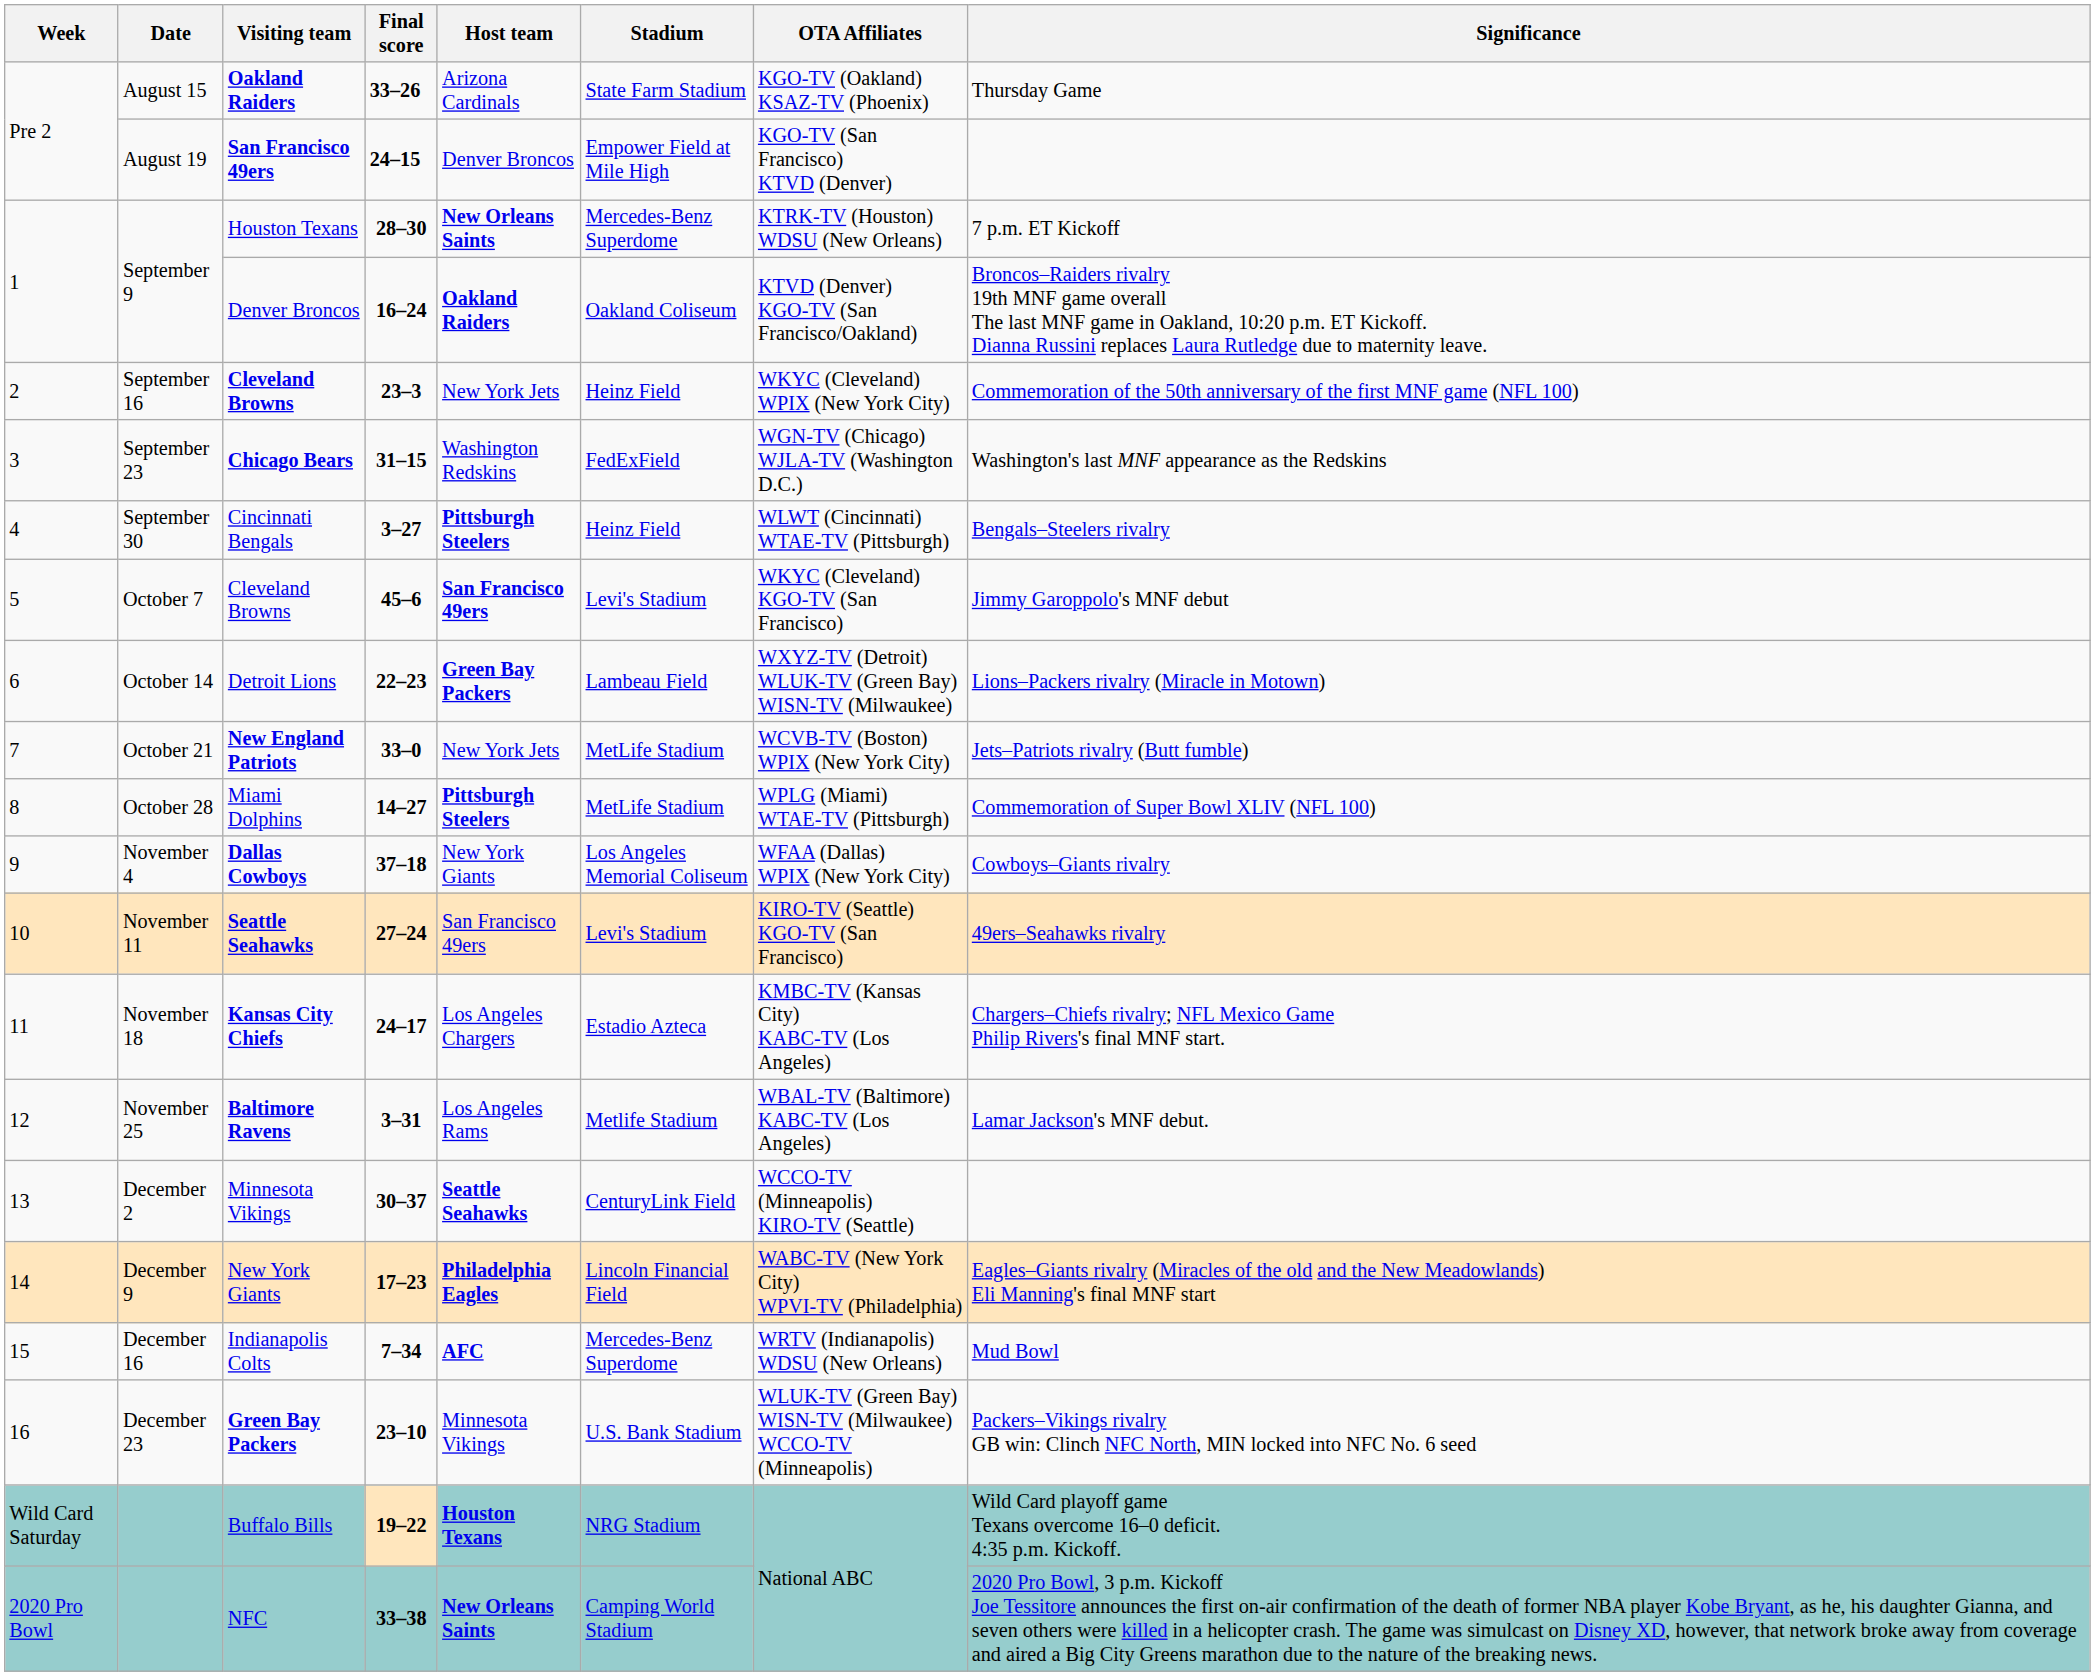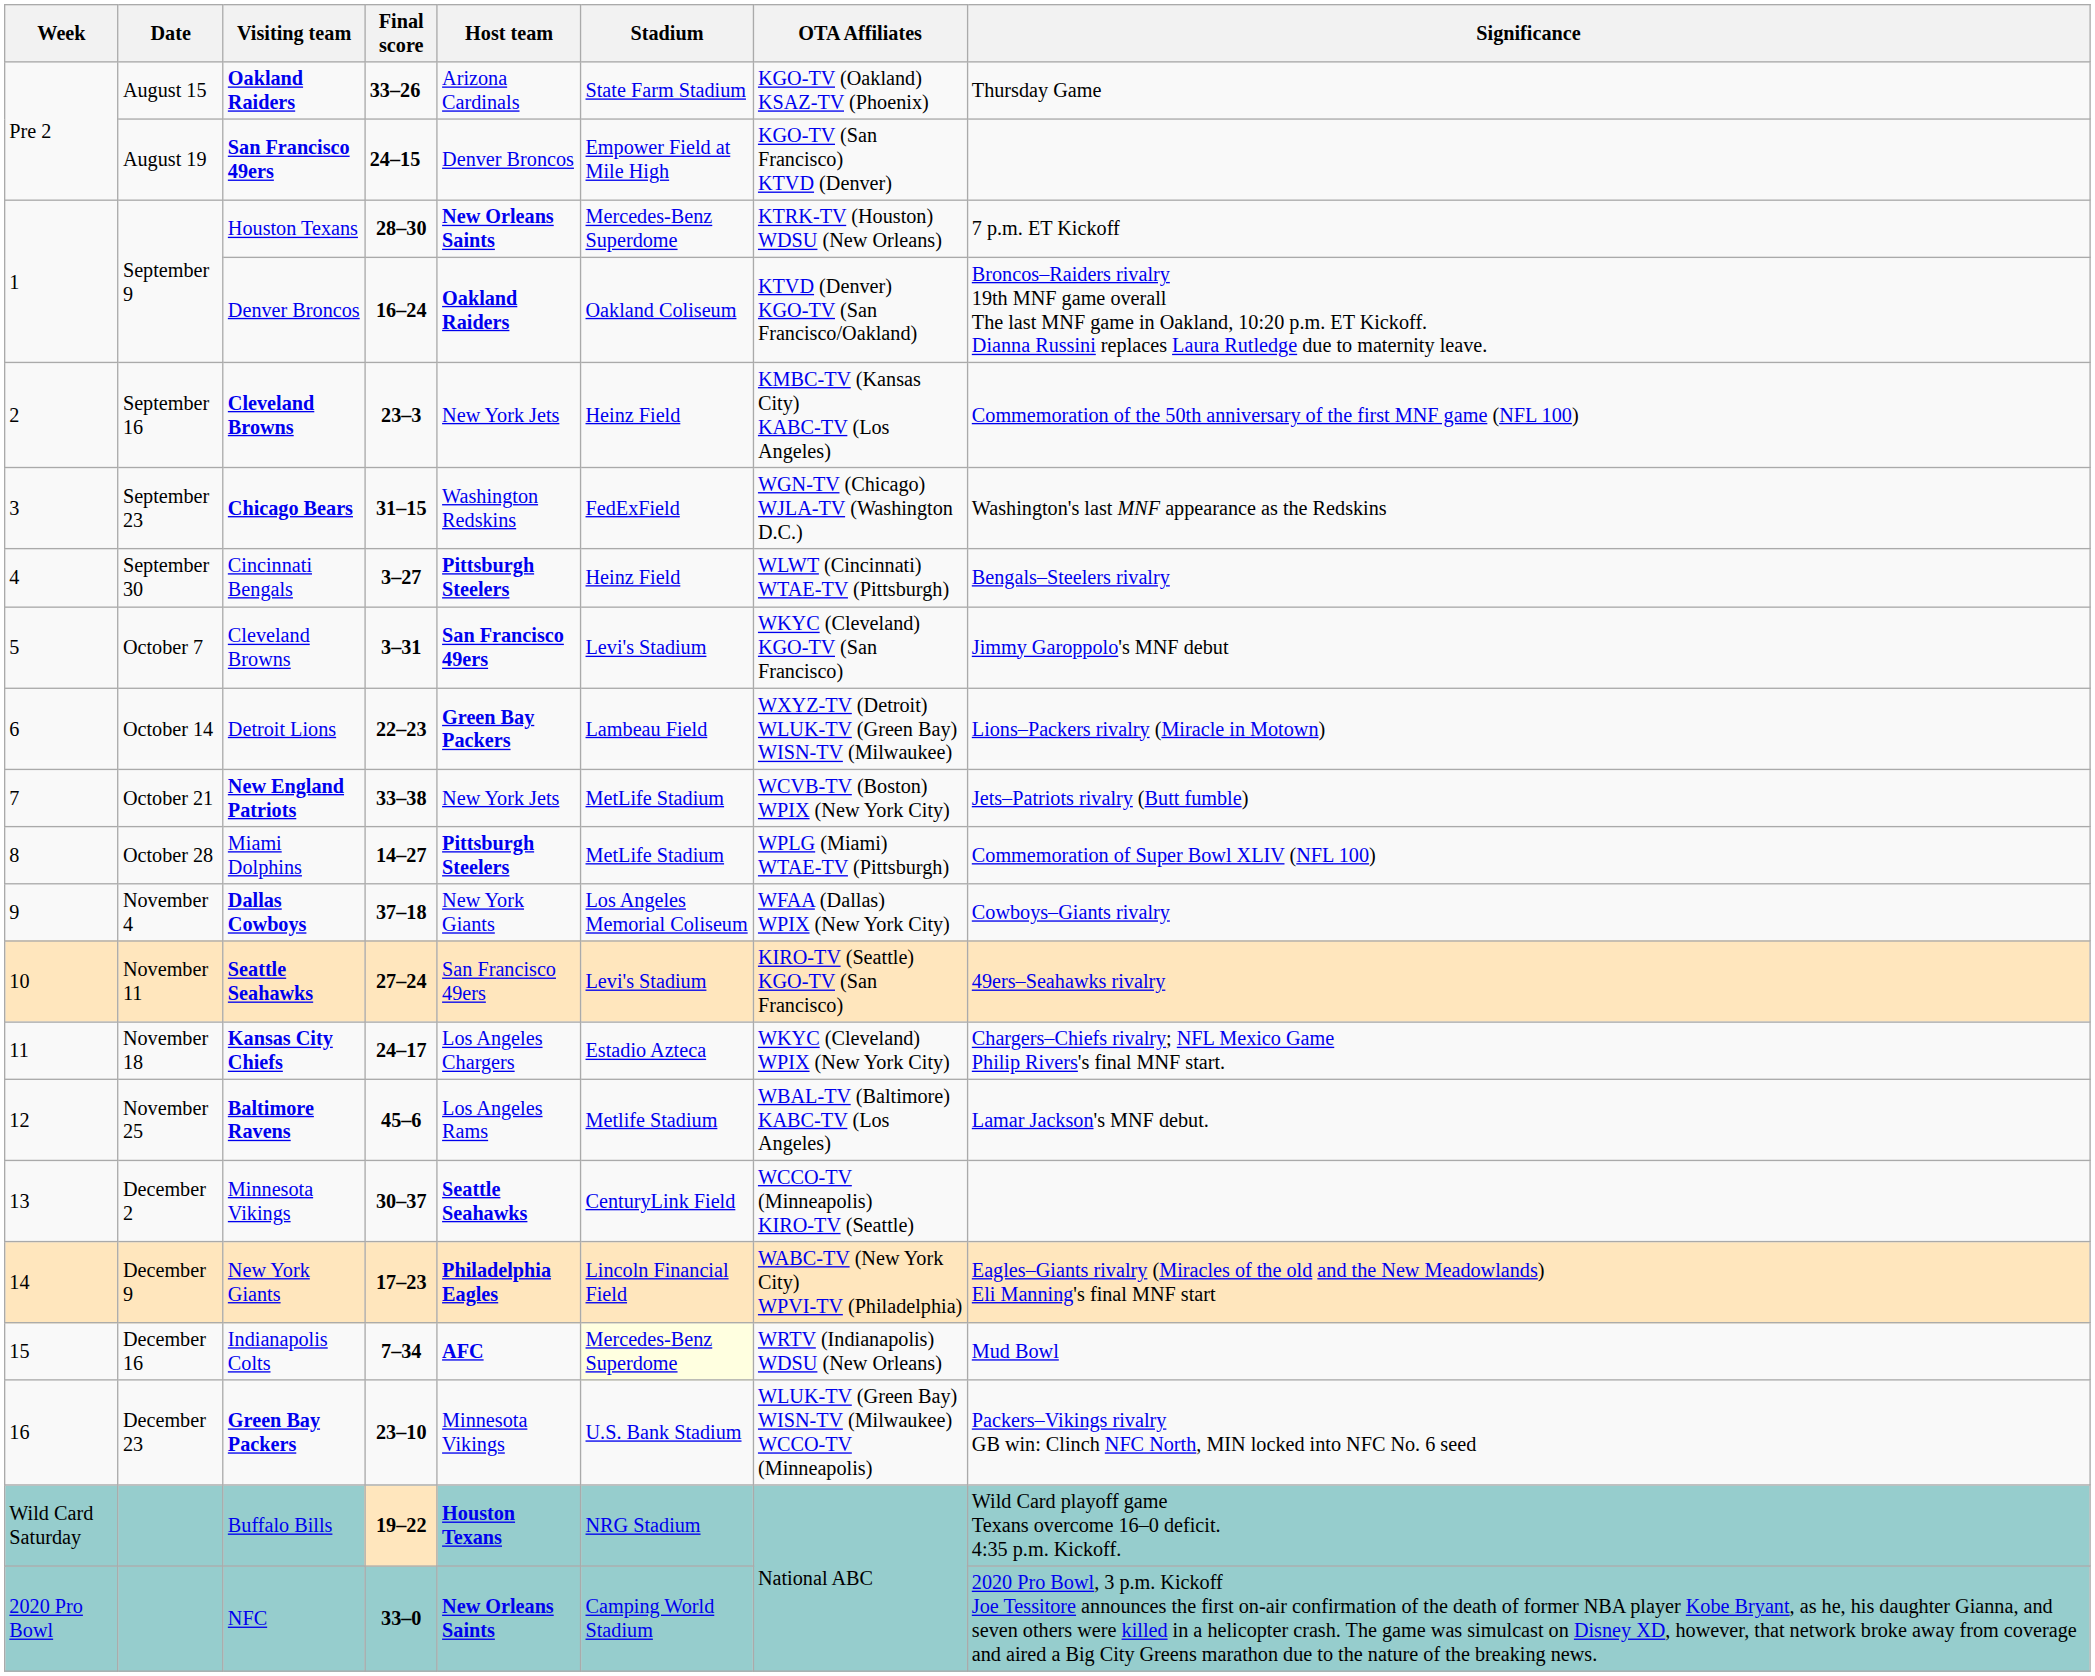September 16 / Cleveland Browns | OTA Affiliates: WKYC (Cleveland) WPIX (New York City) -> KMBC-TV (Kansas City) KABC-TV (Los Angeles)
October 7 / Cleveland Browns | Final score: 45–6 -> 3–31
New England Patriots | Final score: 33–0 -> 33–38
Kansas City Chiefs | OTA Affiliates: KMBC-TV (Kansas City) KABC-TV (Los Angeles) -> WKYC (Cleveland) WPIX (New York City)
Baltimore Ravens | Final score: 3–31 -> 45–6
Indianapolis Colts | Stadium: no background -> lightyellow background
NFC | Final score: 33–38 -> 33–0
